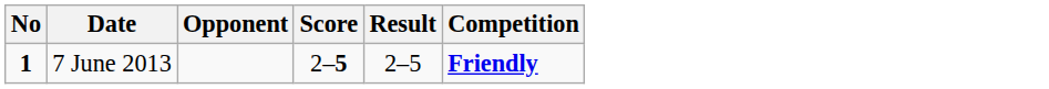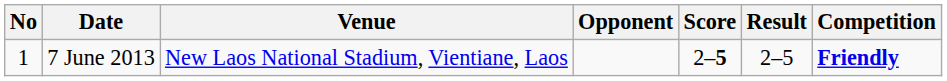+ column: Venue | New Laos National Stadium, Vientiane, Laos
7 June 2013 | No: bold -> normal
